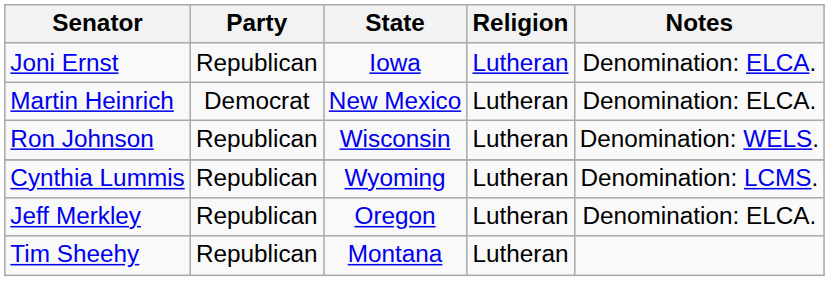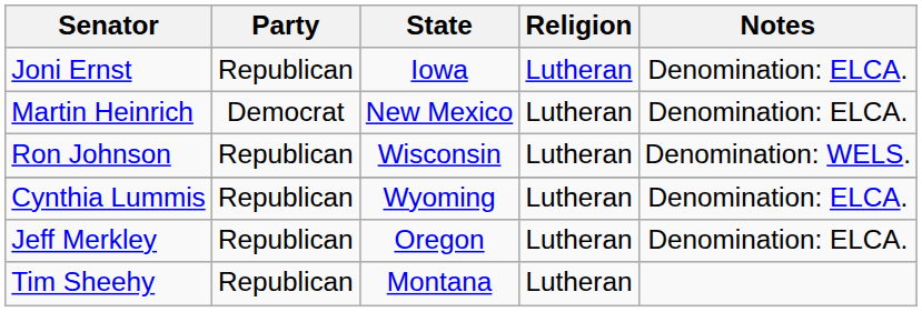Cynthia Lummis | Notes: Denomination: LCMS. -> Denomination: ELCA.
